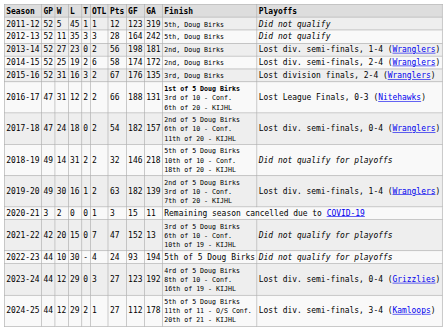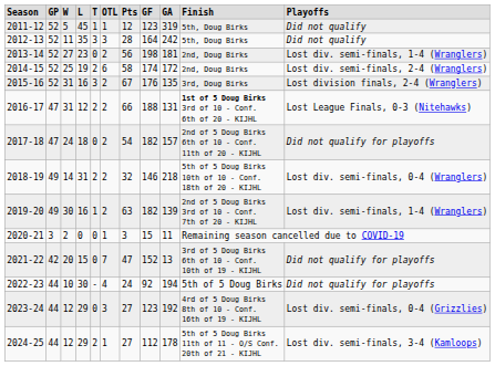2017-18 | column 11: Lost div. semi-finals, 0-4 (Wranglers) -> Did not qualify for playoffs
2018-19 | column 11: Did not qualify for playoffs -> Lost div. semi-finals, 0-4 (Wranglers)
2022-23 | column 8: 93 -> 92
